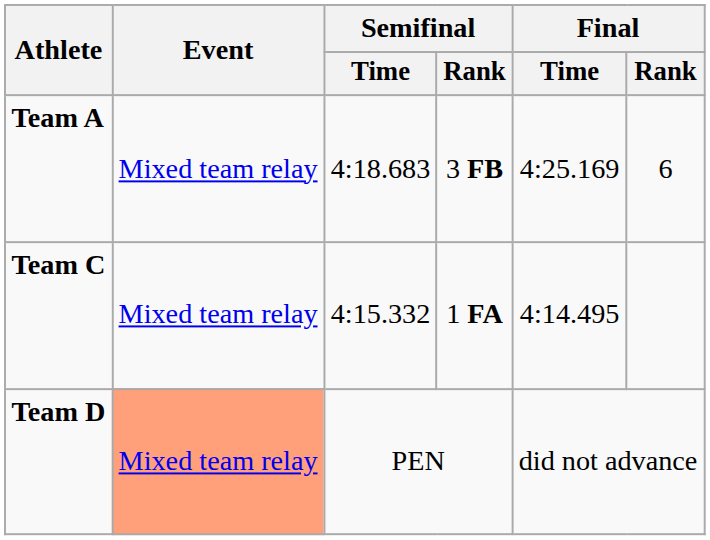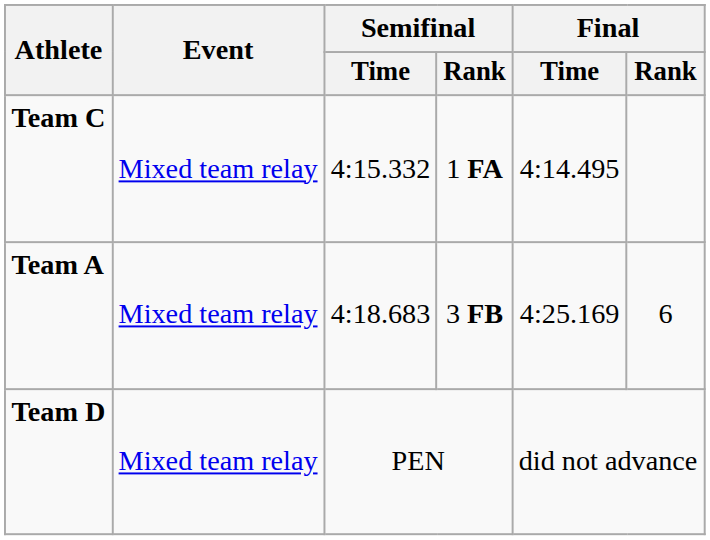rows swapped: Team A <-> Team C
Team D | Event: lightsalmon background -> no background
